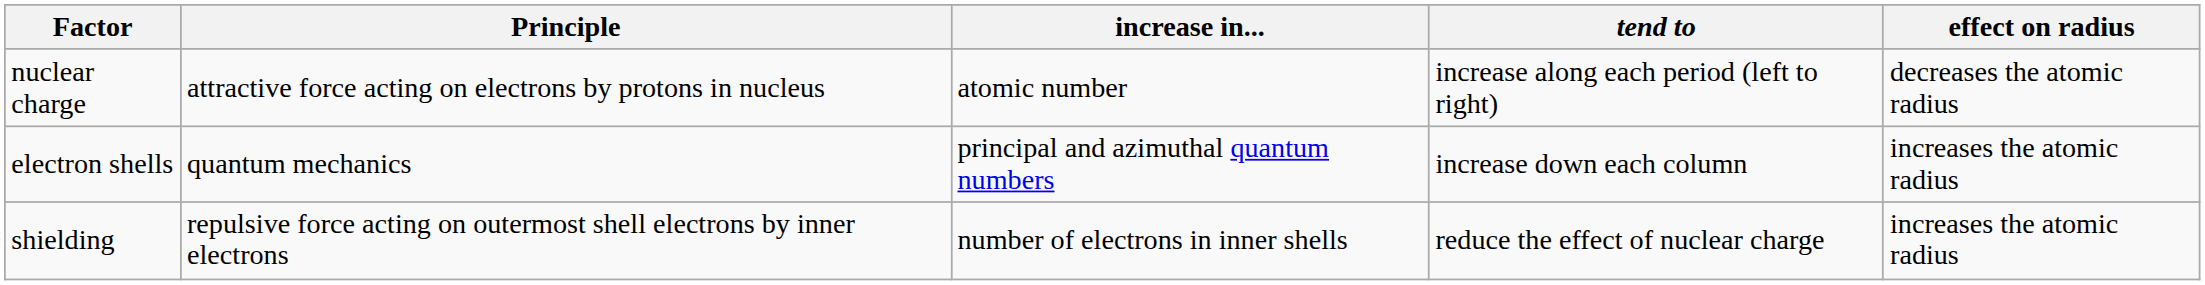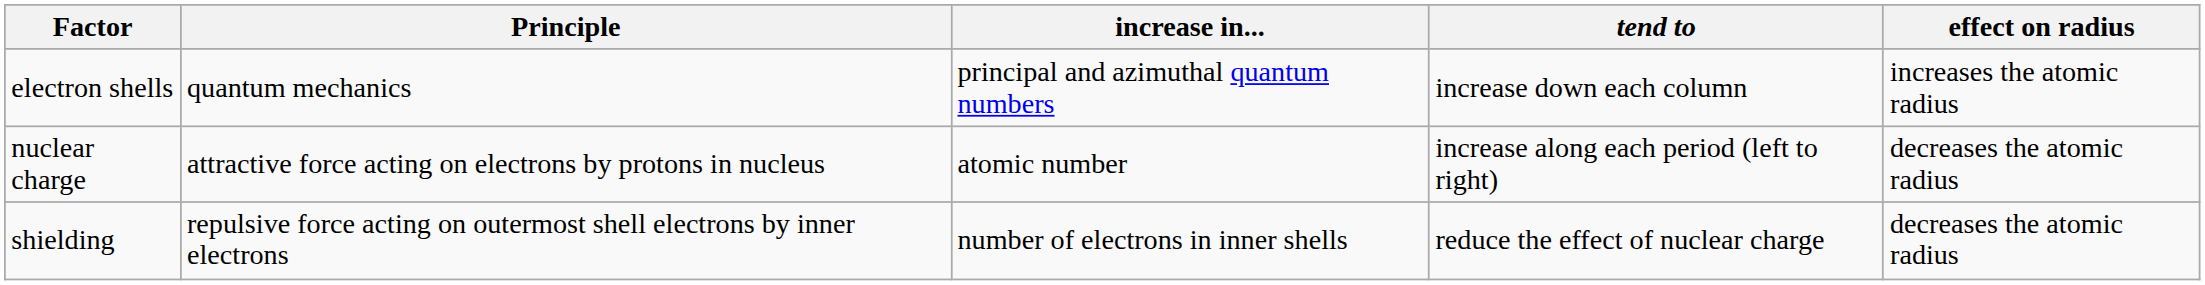rows swapped: electron shells <-> nuclear charge
shielding | effect on radius: increases the atomic radius -> decreases the atomic radius
